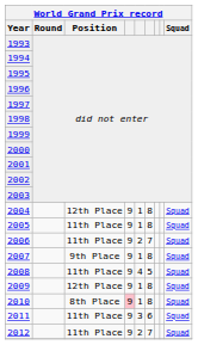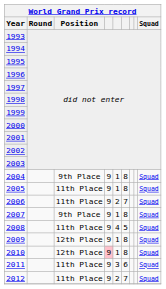2004 | Position: 12th Place -> 9th Place
2010 | Position: 8th Place -> 12th Place
